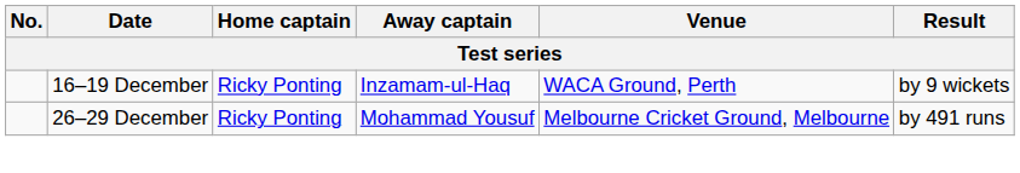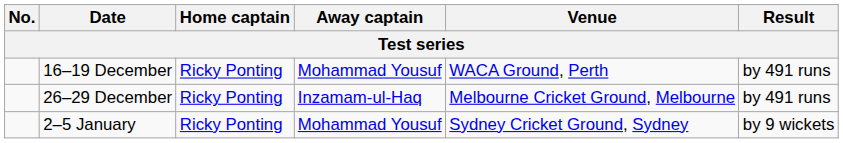16–19 December | Away captain: Inzamam-ul-Haq -> Mohammad Yousuf
16–19 December | Result: by 9 wickets -> by 491 runs
26–29 December | Away captain: Mohammad Yousuf -> Inzamam-ul-Haq
+ row: 2–5 January | Ricky Ponting | Mohammad Yousuf | Sydney Cricket Ground, Sydney | by 9 wickets
